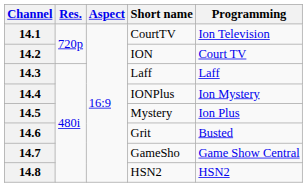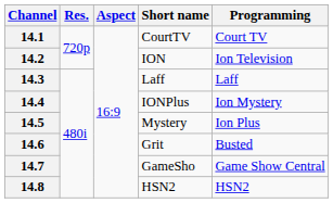14.1 | Programming: Ion Television -> Court TV
14.2 | Programming: Court TV -> Ion Television
